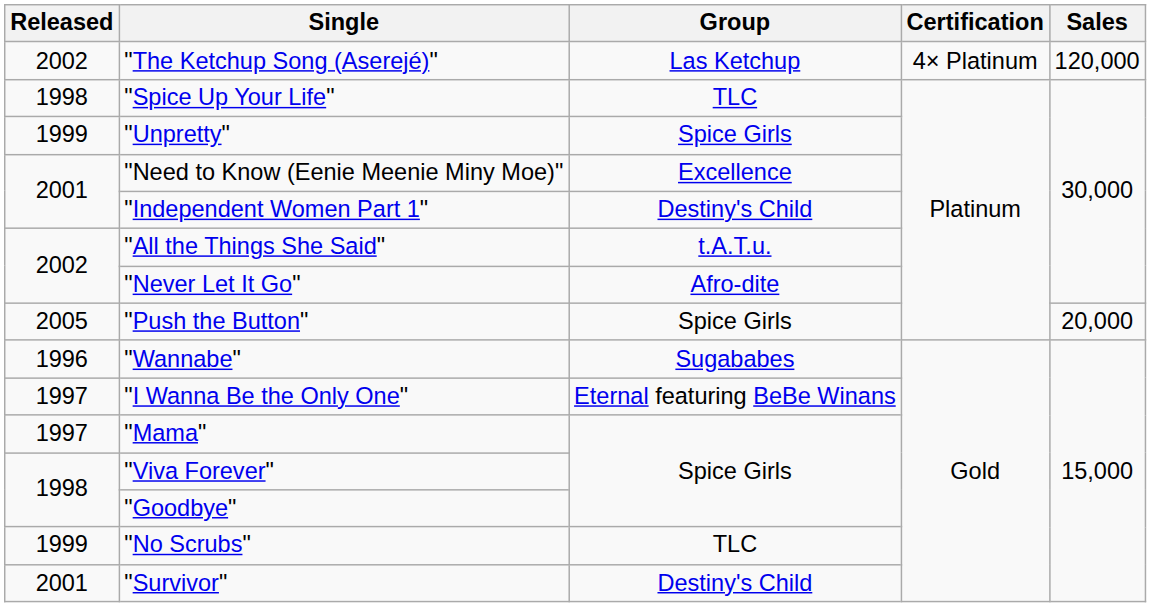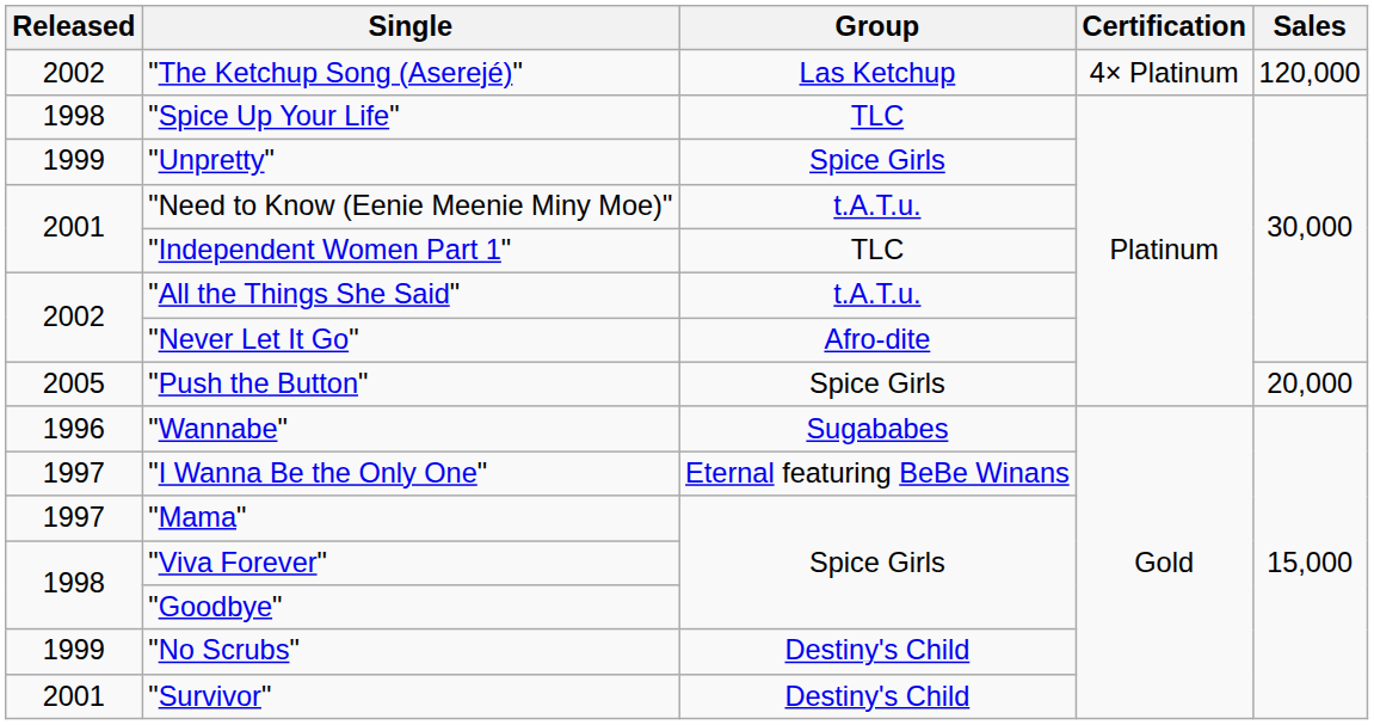"Need to Know (Eenie Meenie Miny Moe)" | Group: Excellence -> t.A.T.u.
"Independent Women Part 1" | Group: Destiny's Child -> TLC
"No Scrubs" | Group: TLC -> Destiny's Child
